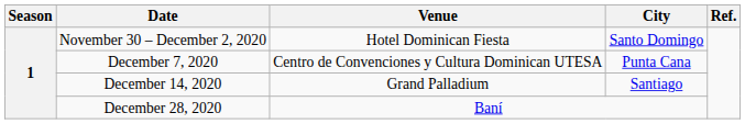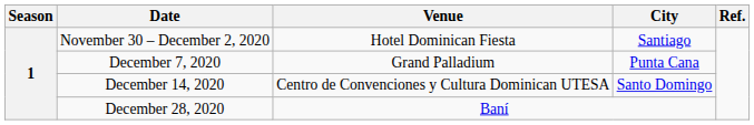November 30 – December 2, 2020 | City: Santo Domingo -> Santiago
December 7, 2020 | Venue: Centro de Convenciones y Cultura Dominican UTESA -> Grand Palladium
December 14, 2020 | Venue: Grand Palladium -> Centro de Convenciones y Cultura Dominican UTESA
December 14, 2020 | City: Santiago -> Santo Domingo
